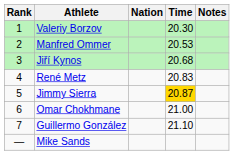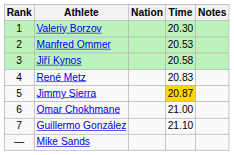Jiří Kynos | Time: 20.68 -> 20.58
